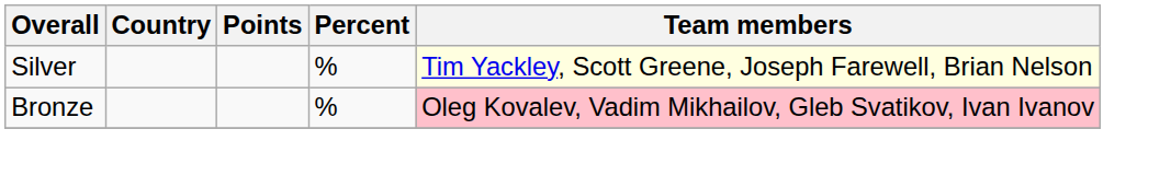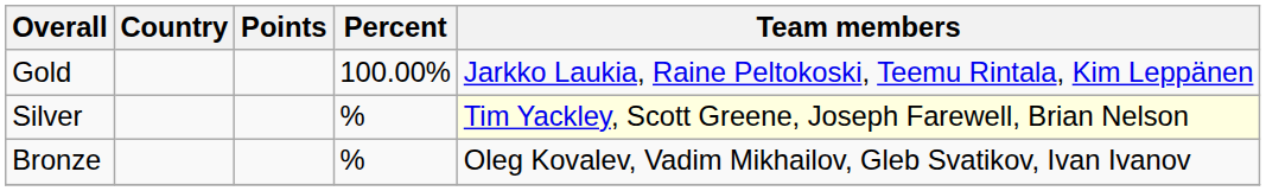+ row: Gold | 100.00% | Jarkko Laukia, Raine Peltokoski, Teemu Rintala, Kim Leppänen
Bronze | Team members: pink background -> no background
